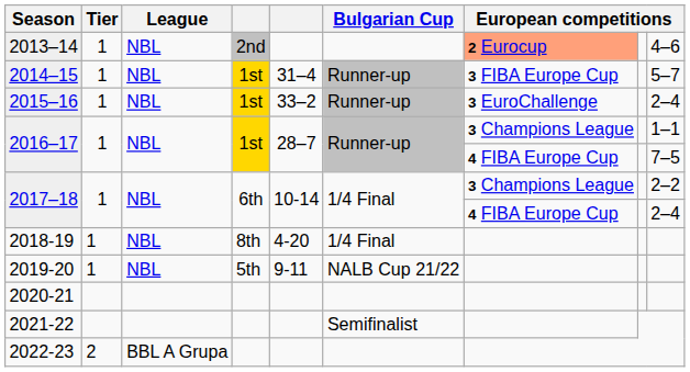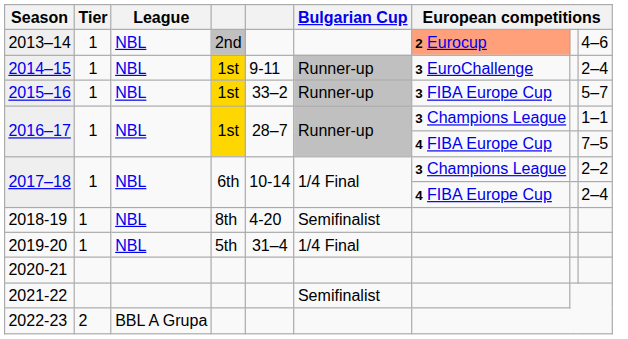2014–15 | column 5: 31–4 -> 9-11
2014–15 | column 7: 3 FIBA Europe Cup -> 3 EuroChallenge
2014–15 | column 9: 5–7 -> 2–4
2015–16 | column 7: 3 EuroChallenge -> 3 FIBA Europe Cup
2015–16 | column 9: 2–4 -> 5–7
2018-19 | Bulgarian Cup: 1/4 Final -> Semifinalist
2019-20 | column 5: 9-11 -> 31–4
2019-20 | Bulgarian Cup: NALB Cup 21/22 -> 1/4 Final
